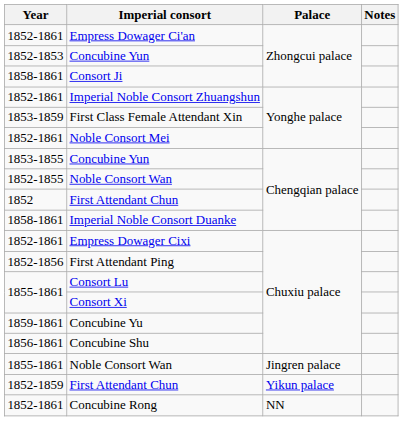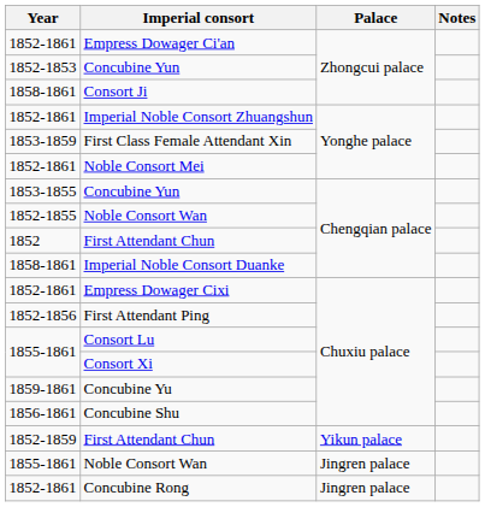rows swapped: 1855-1861 / Noble Consort Wan <-> 1852-1859 / First Attendant Chun
Concubine Rong | Palace: NN -> Jingren palace
